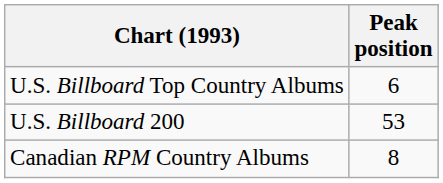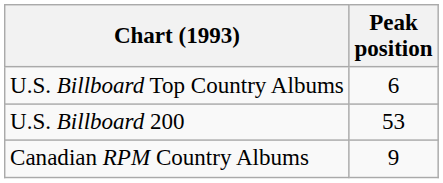Canadian RPM Country Albums | Peak position: 8 -> 9
